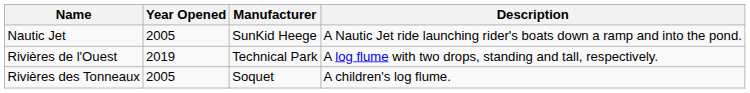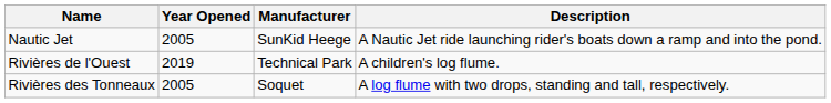Rivières de l'Ouest | Description: A log flume with two drops, standing and tall, respectively. -> A children's log flume.
Rivières des Tonneaux | Description: A children's log flume. -> A log flume with two drops, standing and tall, respectively.
